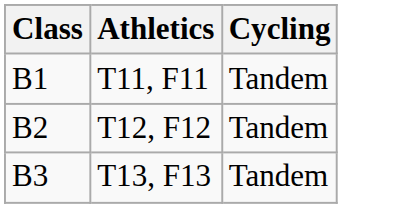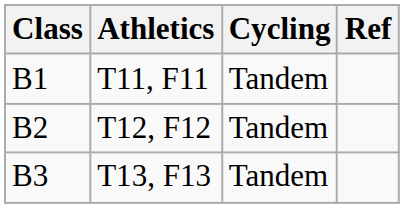+ column: Ref
